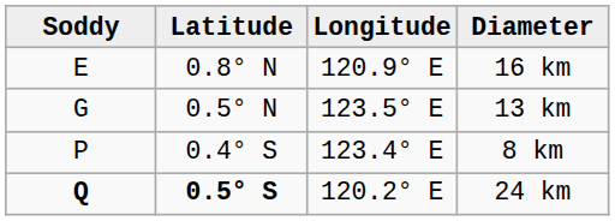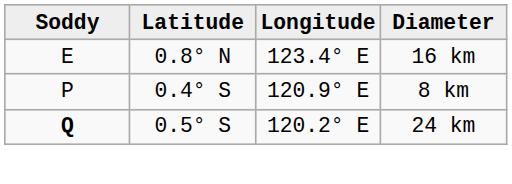16 km | Longitude: 120.9° E -> 123.4° E
- row: G | 0.5° N | 123.5° E | 13 km
8 km | Longitude: 123.4° E -> 120.9° E
24 km | Latitude: bold -> normal
